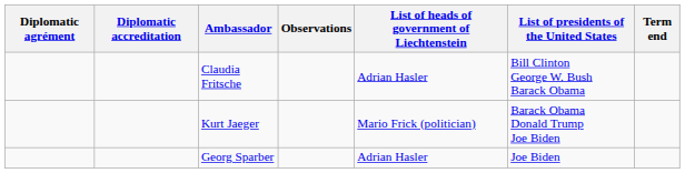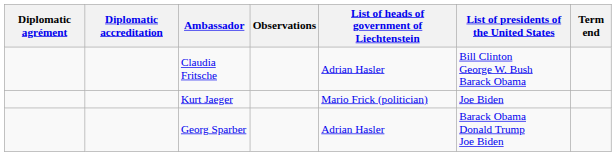Kurt Jaeger | List of presidents of the United States: Barack Obama Donald Trump Joe Biden -> Joe Biden
Georg Sparber | List of presidents of the United States: Joe Biden -> Barack Obama Donald Trump Joe Biden
